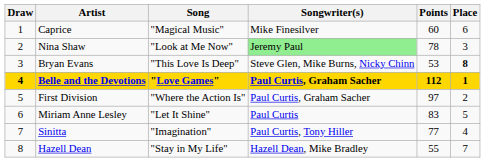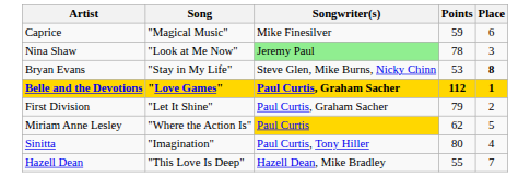- column: Draw | 1 | 2 | 3 | 4 | 5 | 6 | 7 | 8
Caprice | Points: 60 -> 59
Bryan Evans | Song: "This Love Is Deep" -> "Stay in My Life"
First Division | Song: "Where the Action Is" -> "Let It Shine"
First Division | Points: 97 -> 79
Miriam Anne Lesley | Song: "Let It Shine" -> "Where the Action Is"
Miriam Anne Lesley | Songwriter(s): no background -> gold background
Miriam Anne Lesley | Points: 83 -> 62
Sinitta | Points: 77 -> 80
Hazell Dean | Song: "Stay in My Life" -> "This Love Is Deep"
